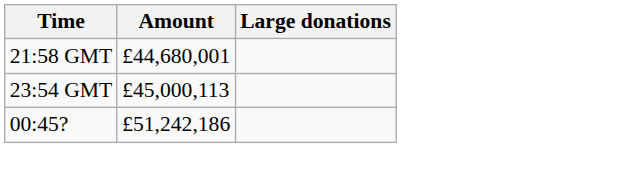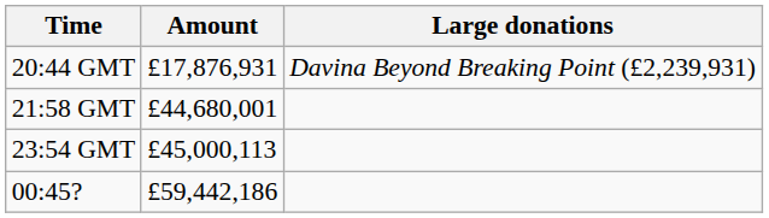+ row: 20:44 GMT | £17,876,931 | Davina Beyond Breaking Point (£2,239,931)
00:45? | Amount: £51,242,186 -> £59,442,186
